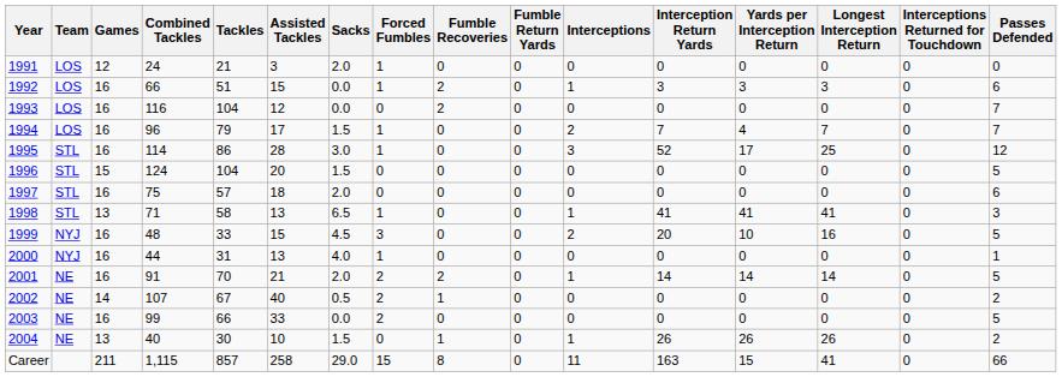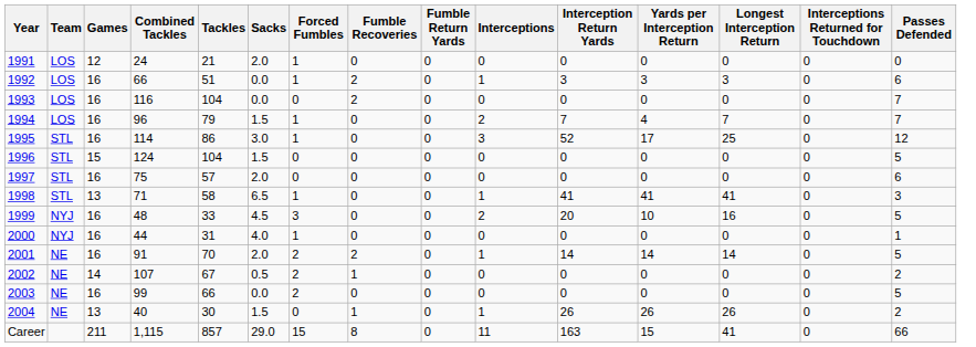- column: Assisted Tackles | 3 | 15 | 12 | 17 | 28 | 20 | 18 | 13 | 15 | 13 | 21 | 40 | 33 | 10 | 258
